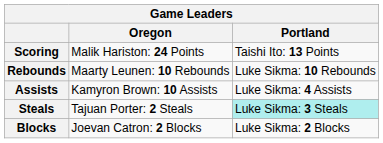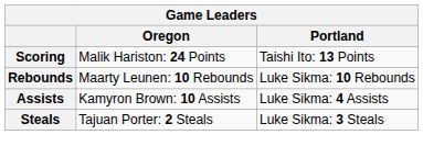Steals | Portland: paleturquoise background -> no background
- row: Blocks | Joevan Catron: 2 Blocks | Luke Sikma: 2 Blocks
